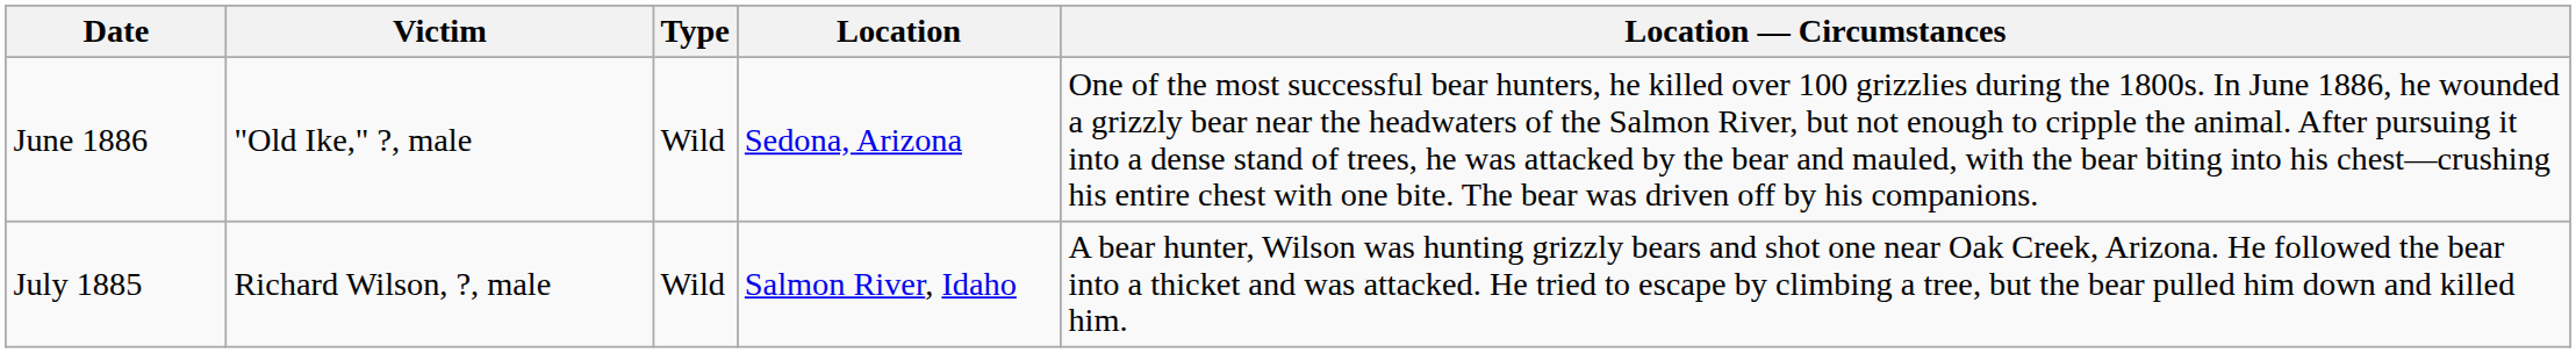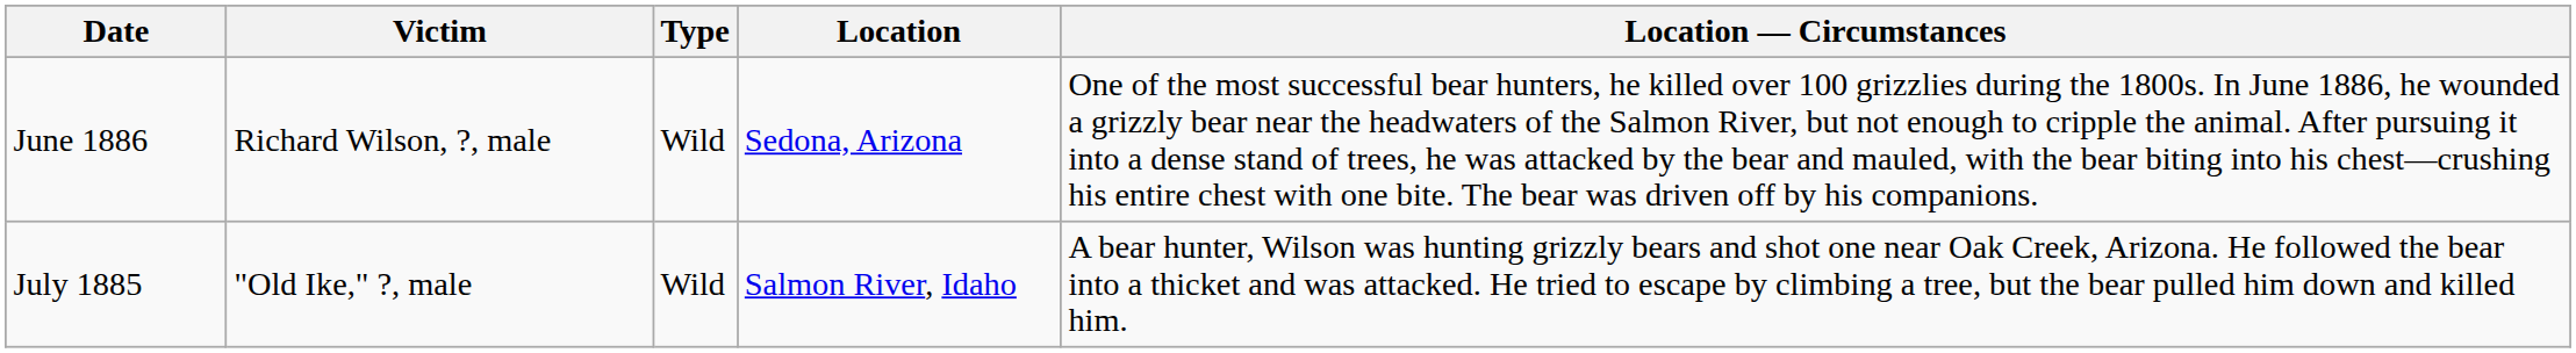June 1886 | Victim: "Old Ike," ?, male -> Richard Wilson, ?, male
July 1885 | Victim: Richard Wilson, ?, male -> "Old Ike," ?, male
